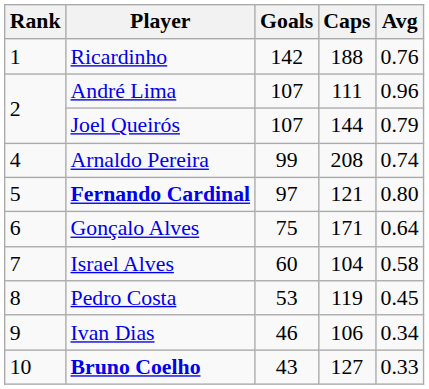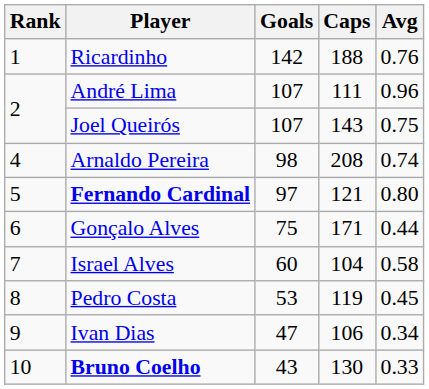Joel Queirós | Caps: 144 -> 143
Joel Queirós | Avg: 0.79 -> 0.75
Arnaldo Pereira | Goals: 99 -> 98
Gonçalo Alves | Avg: 0.64 -> 0.44
Ivan Dias | Goals: 46 -> 47
Bruno Coelho | Caps: 127 -> 130
